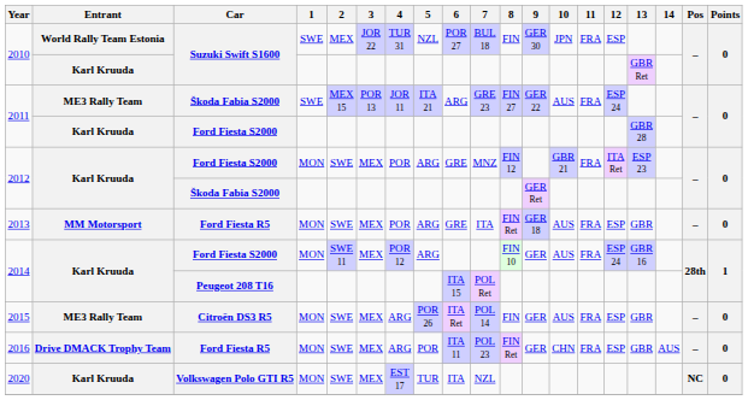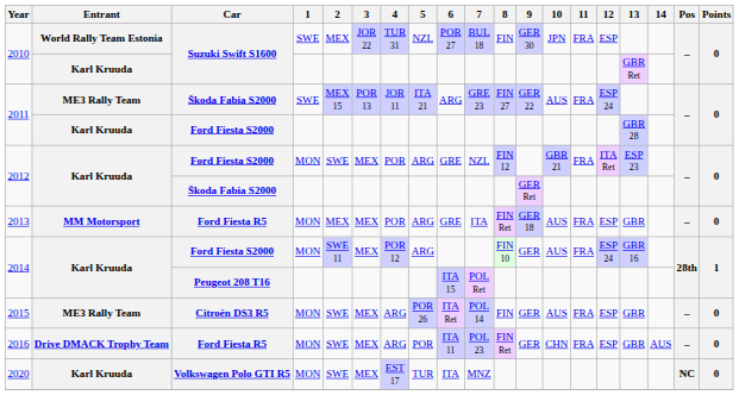2012 / MON | 7: MNZ -> NZL
2013 | 2: SWE -> MEX
2020 | 7: NZL -> MNZ
